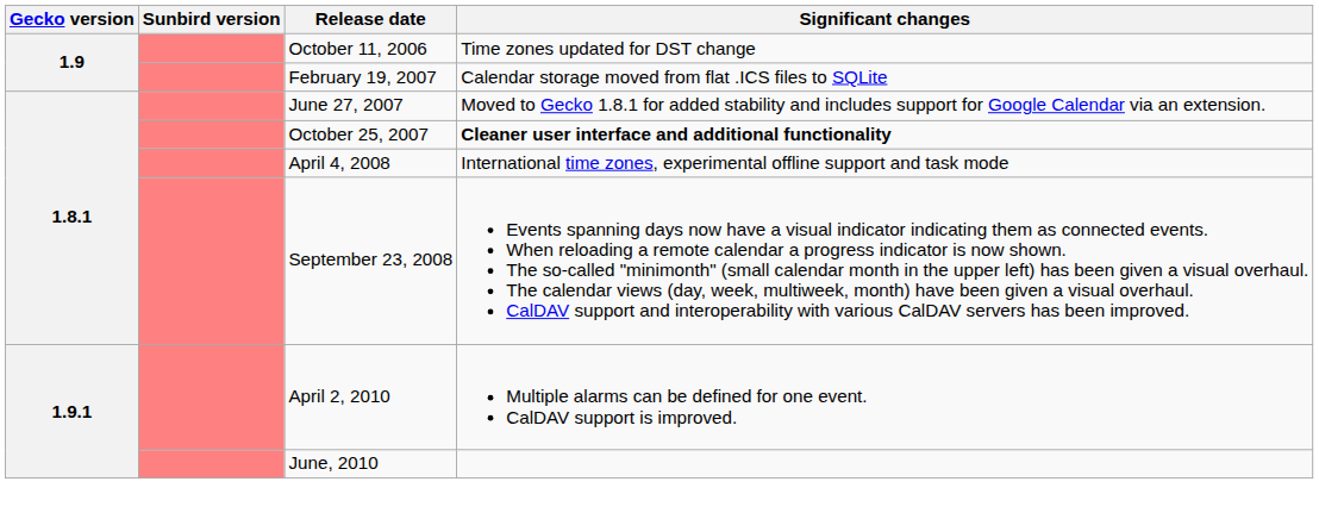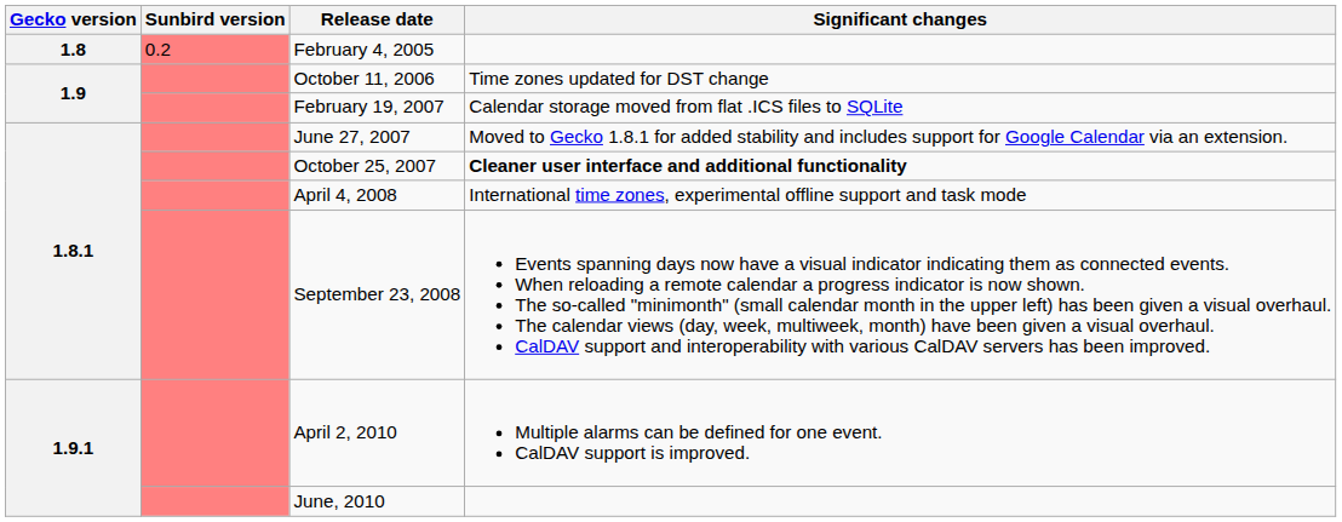+ row: 1.8 | 0.2 | February 4, 2005
